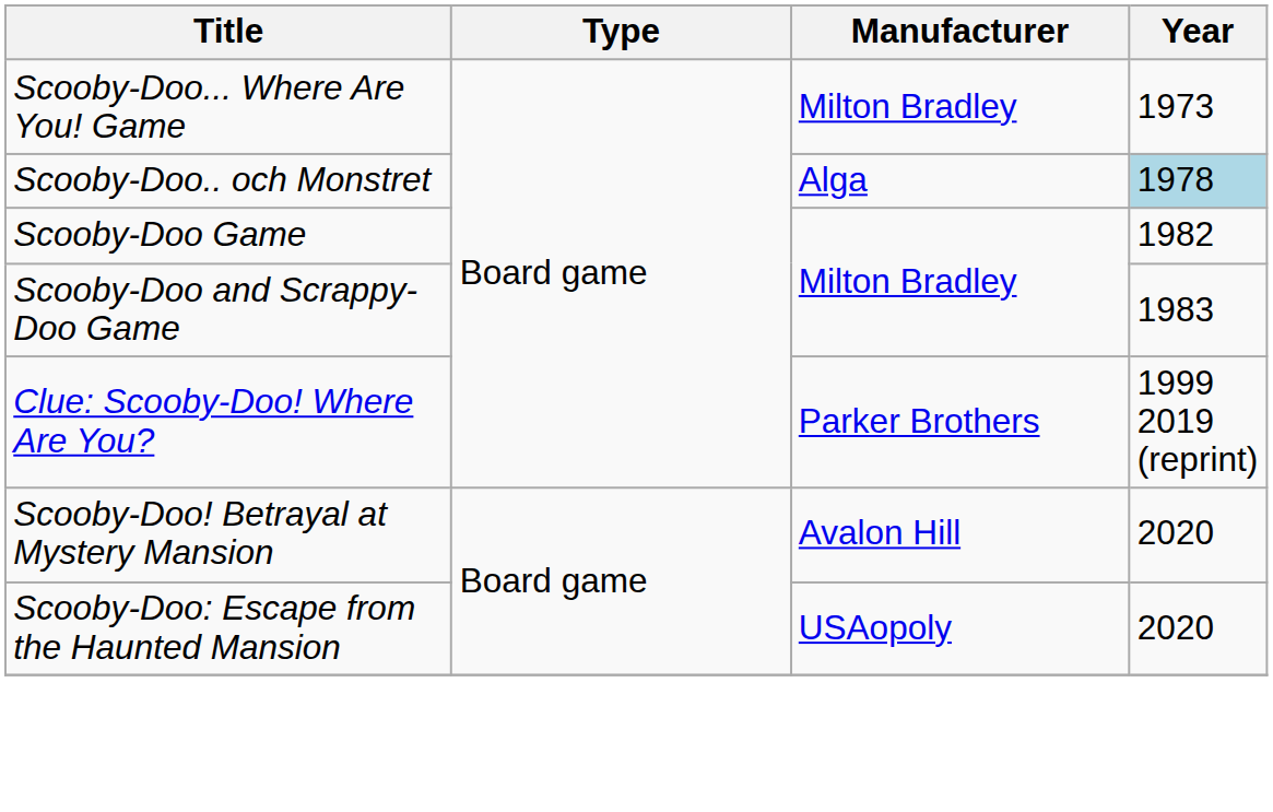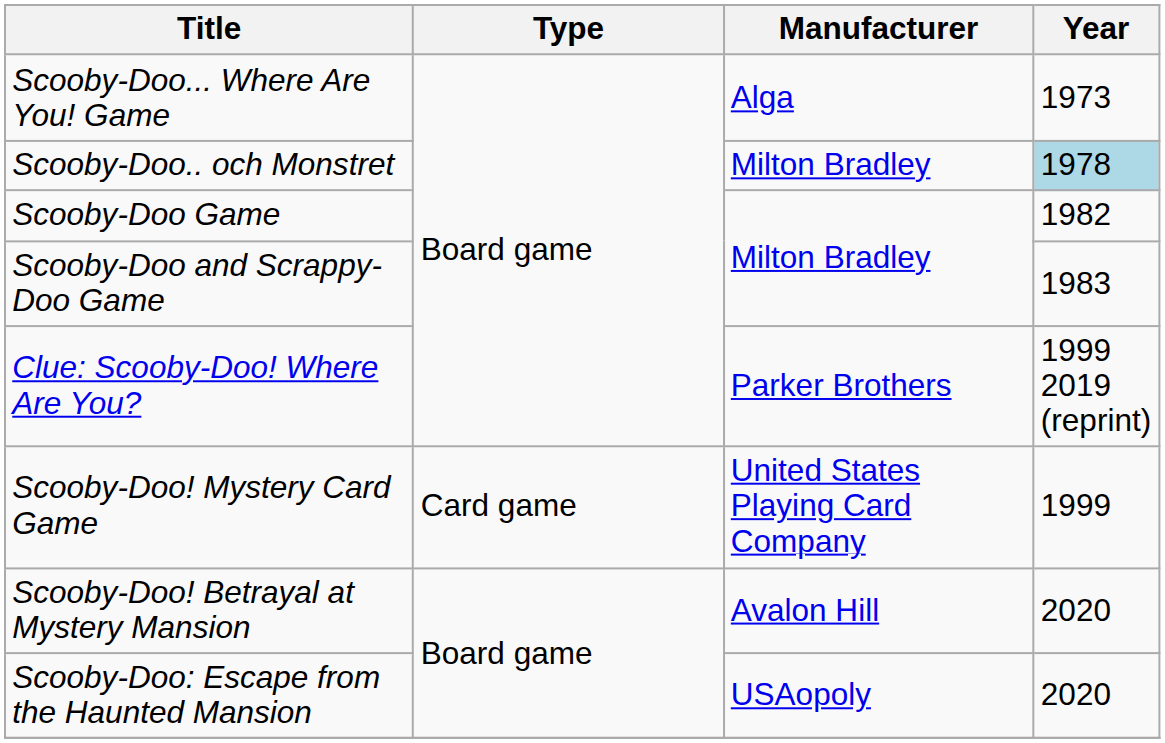Scooby-Doo... Where Are You! Game | Manufacturer: Milton Bradley -> Alga
Scooby-Doo.. och Monstret | Manufacturer: Alga -> Milton Bradley
+ row: Scooby-Doo! Mystery Card Game | Card game | United States Playing Card Company | 1999
